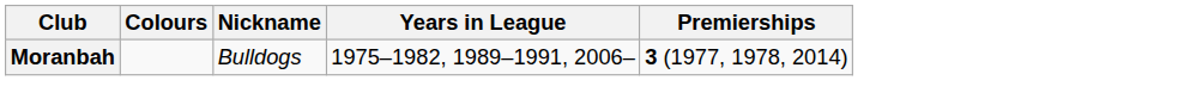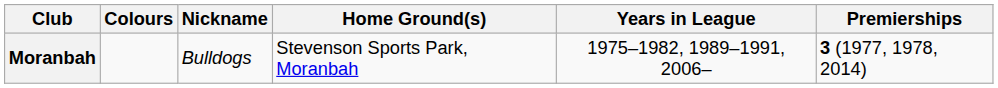+ column: Home Ground(s) | Stevenson Sports Park, Moranbah
